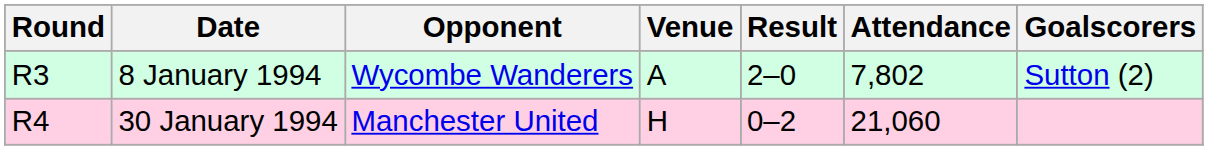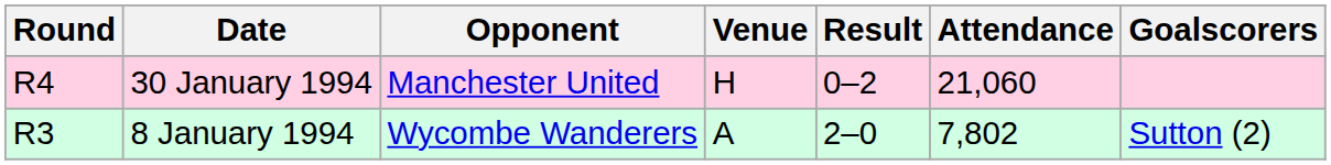rows swapped: 8 January 1994 <-> 30 January 1994
